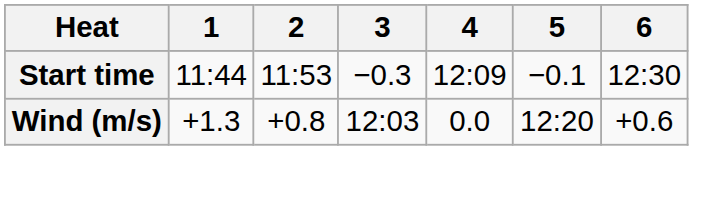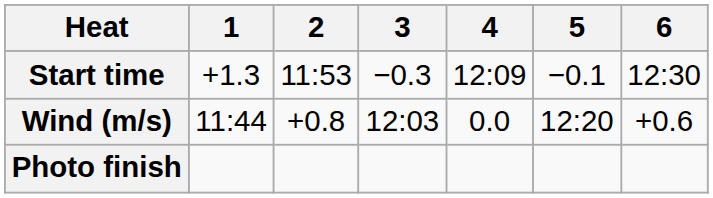Start time | 1: 11:44 -> +1.3
Wind (m/s) | 1: +1.3 -> 11:44
+ row: Photo finish
